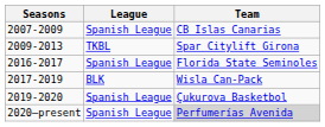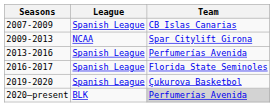2009-2013 | League: TKBL -> NCAA
+ row: 2013-2016 | Spanish League | Perfumerías Avenida
- row: 2017-2019 | BLK | Wisla Can-Pack
2020–present | League: Spanish League -> BLK
